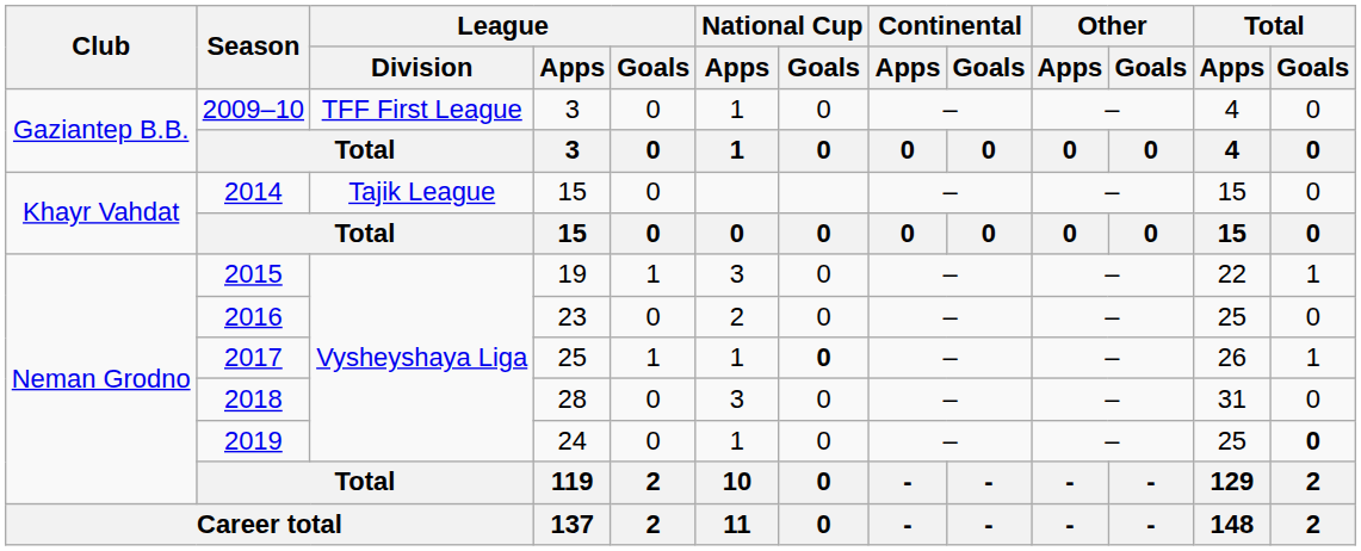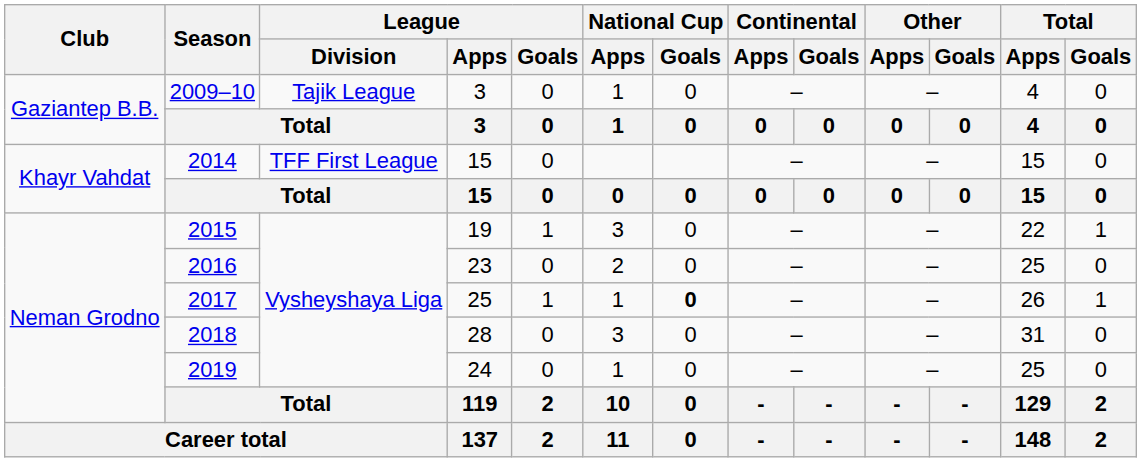2009–10 | League / Division: TFF First League -> Tajik League
2014 | League / Division: Tajik League -> TFF First League
2019 | Total / Goals: bold -> normal
